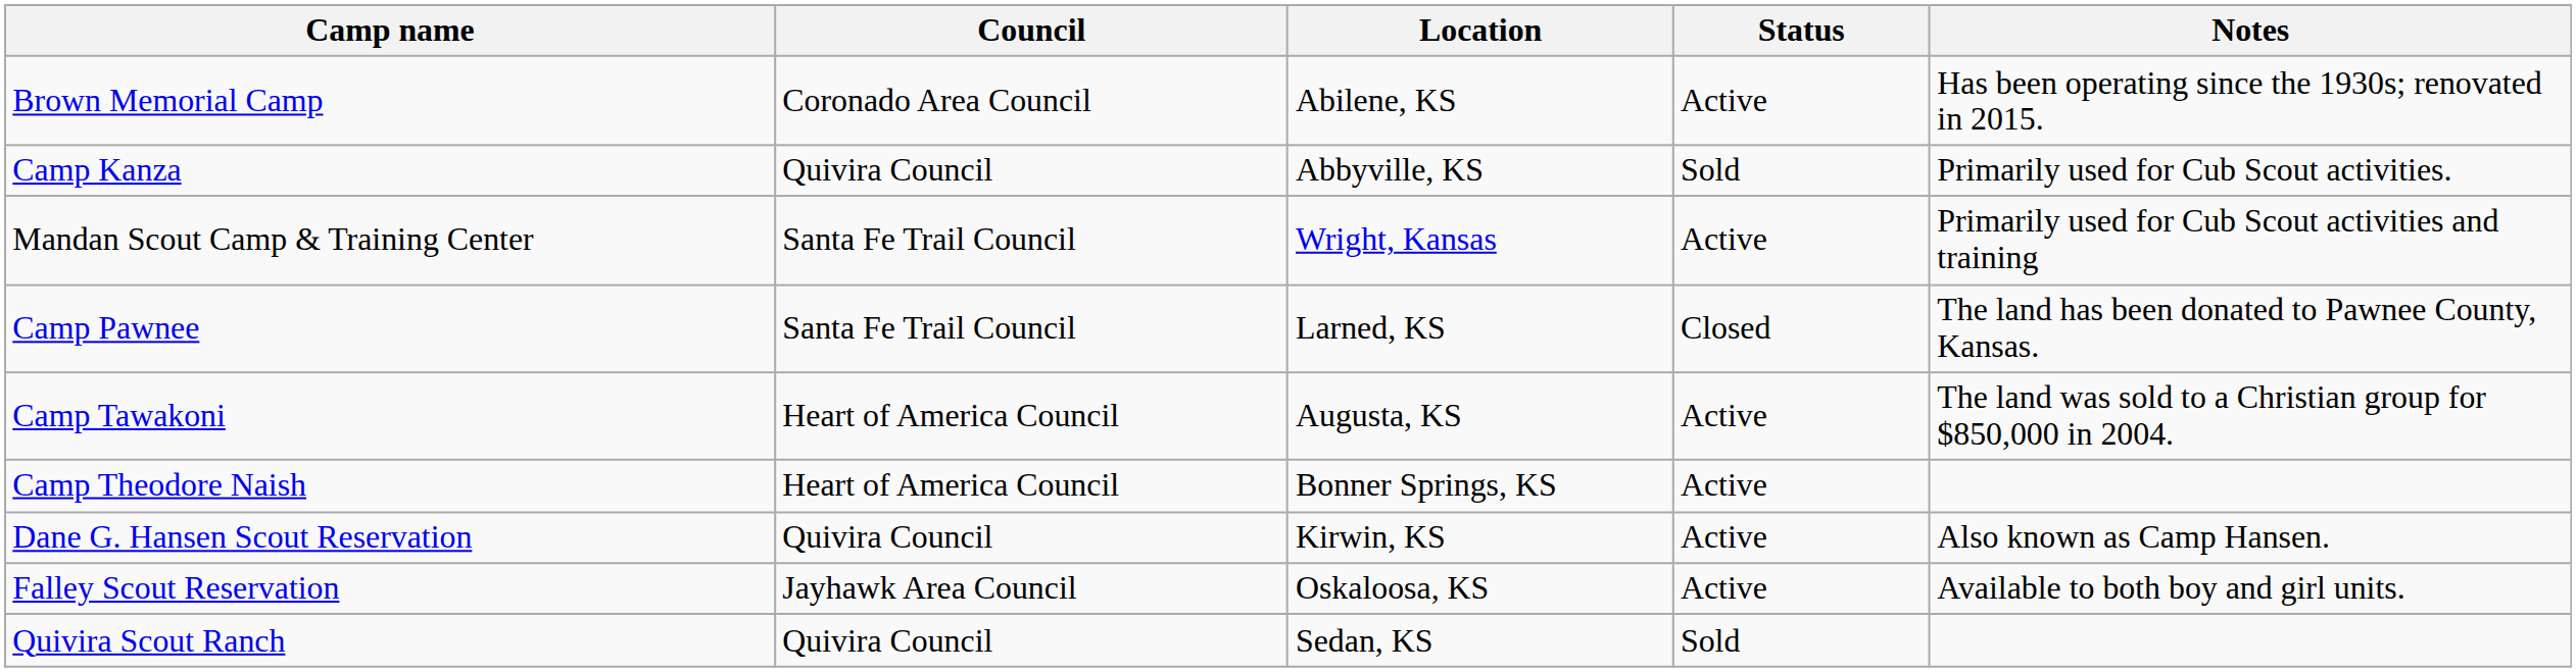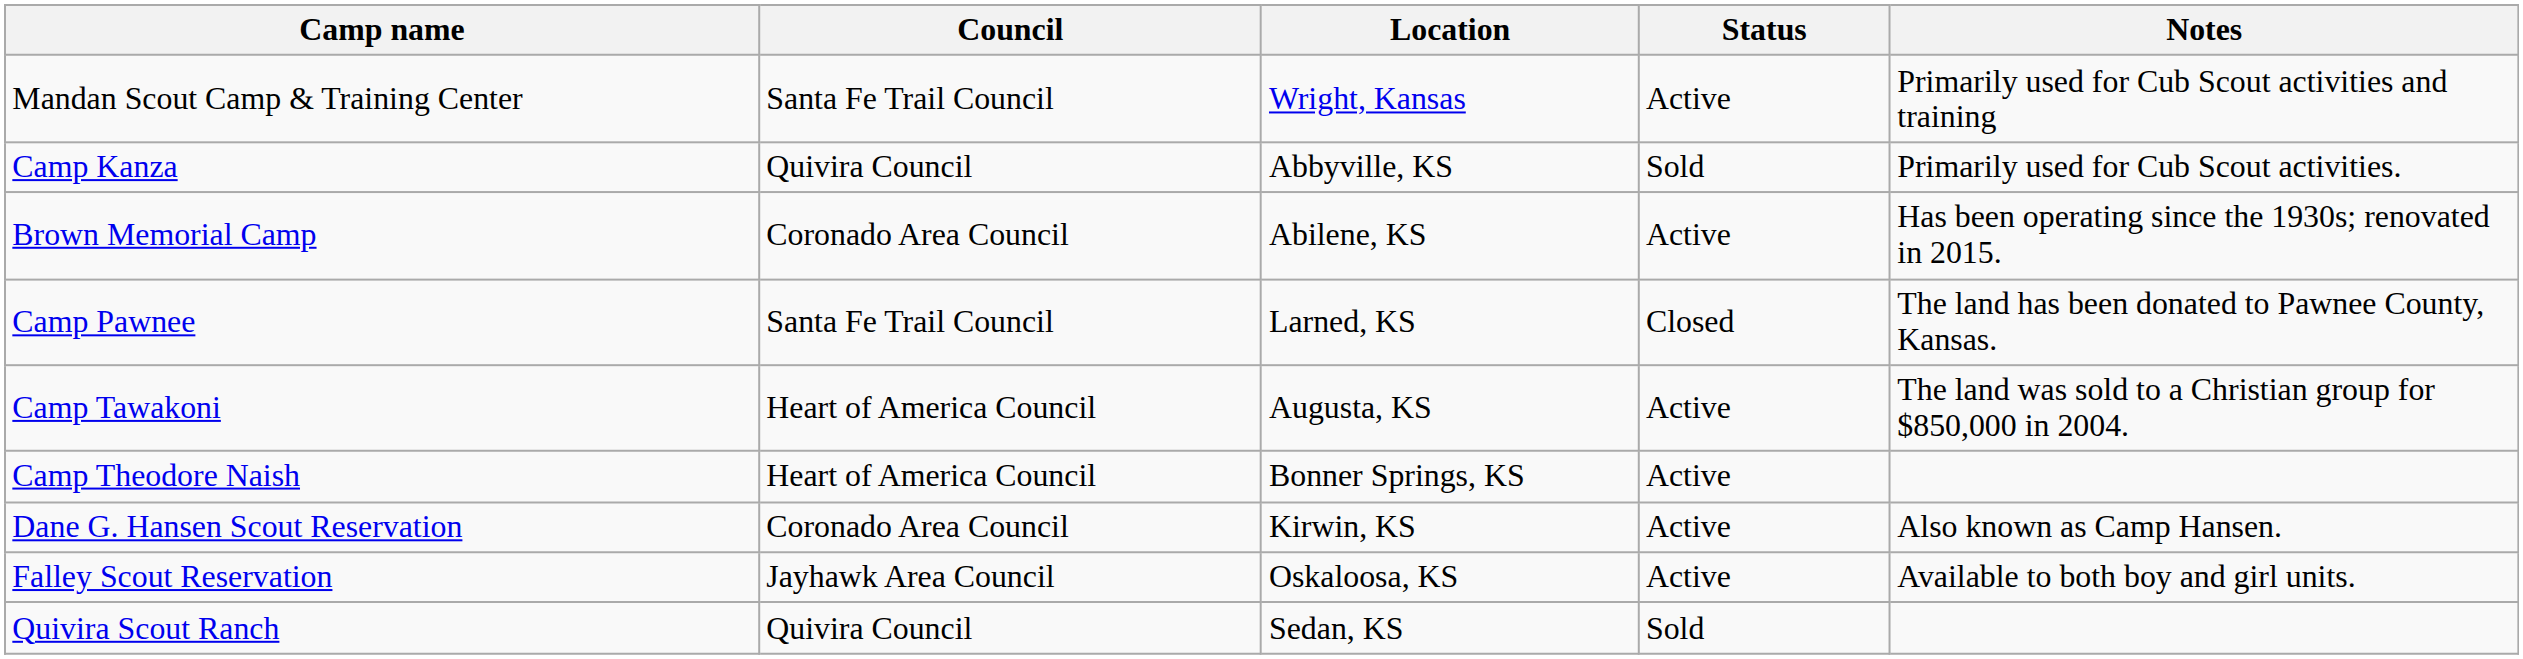rows swapped: Brown Memorial Camp <-> Mandan Scout Camp & Training Center
Dane G. Hansen Scout Reservation | Council: Quivira Council -> Coronado Area Council
